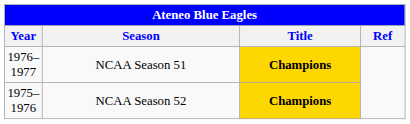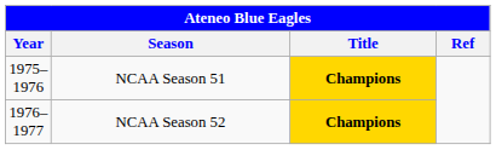NCAA Season 51 | Year: 1976–1977 -> 1975–1976
NCAA Season 52 | Year: 1975–1976 -> 1976–1977
